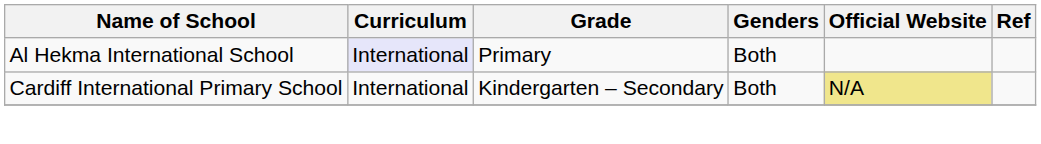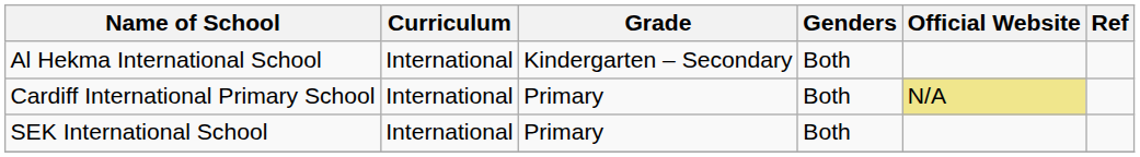Al Hekma International School | Curriculum: lavender background -> no background
Al Hekma International School | Grade: Primary -> Kindergarten – Secondary
Cardiff International Primary School | Grade: Kindergarten – Secondary -> Primary
+ row: SEK International School | International | Primary | Both
